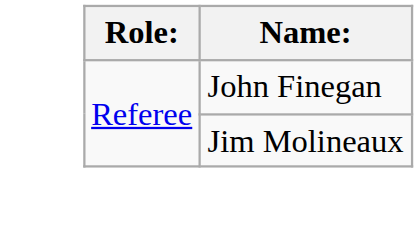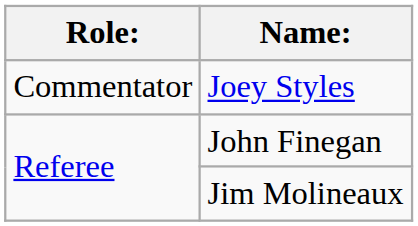+ row: Commentator | Joey Styles
